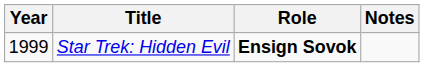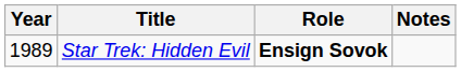Star Trek: Hidden Evil | Year: 1999 -> 1989
